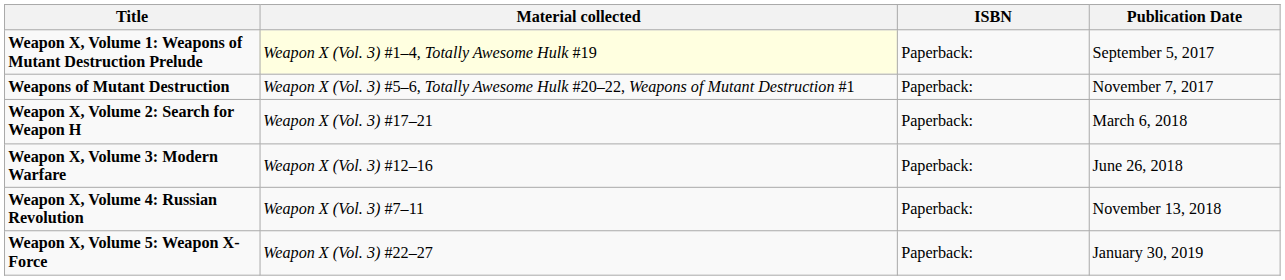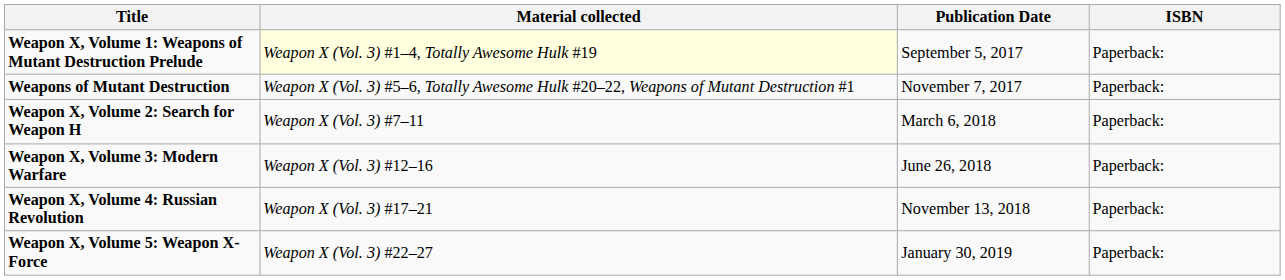columns swapped: Publication Date <-> ISBN
Weapon X, Volume 2: Search for Weapon H | Material collected: Weapon X (Vol. 3) #17–21 -> Weapon X (Vol. 3) #7–11
Weapon X, Volume 4: Russian Revolution | Material collected: Weapon X (Vol. 3) #7–11 -> Weapon X (Vol. 3) #17–21
